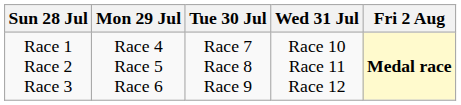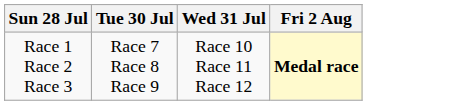- column: Mon 29 Jul | Race 4 Race 5 Race 6
